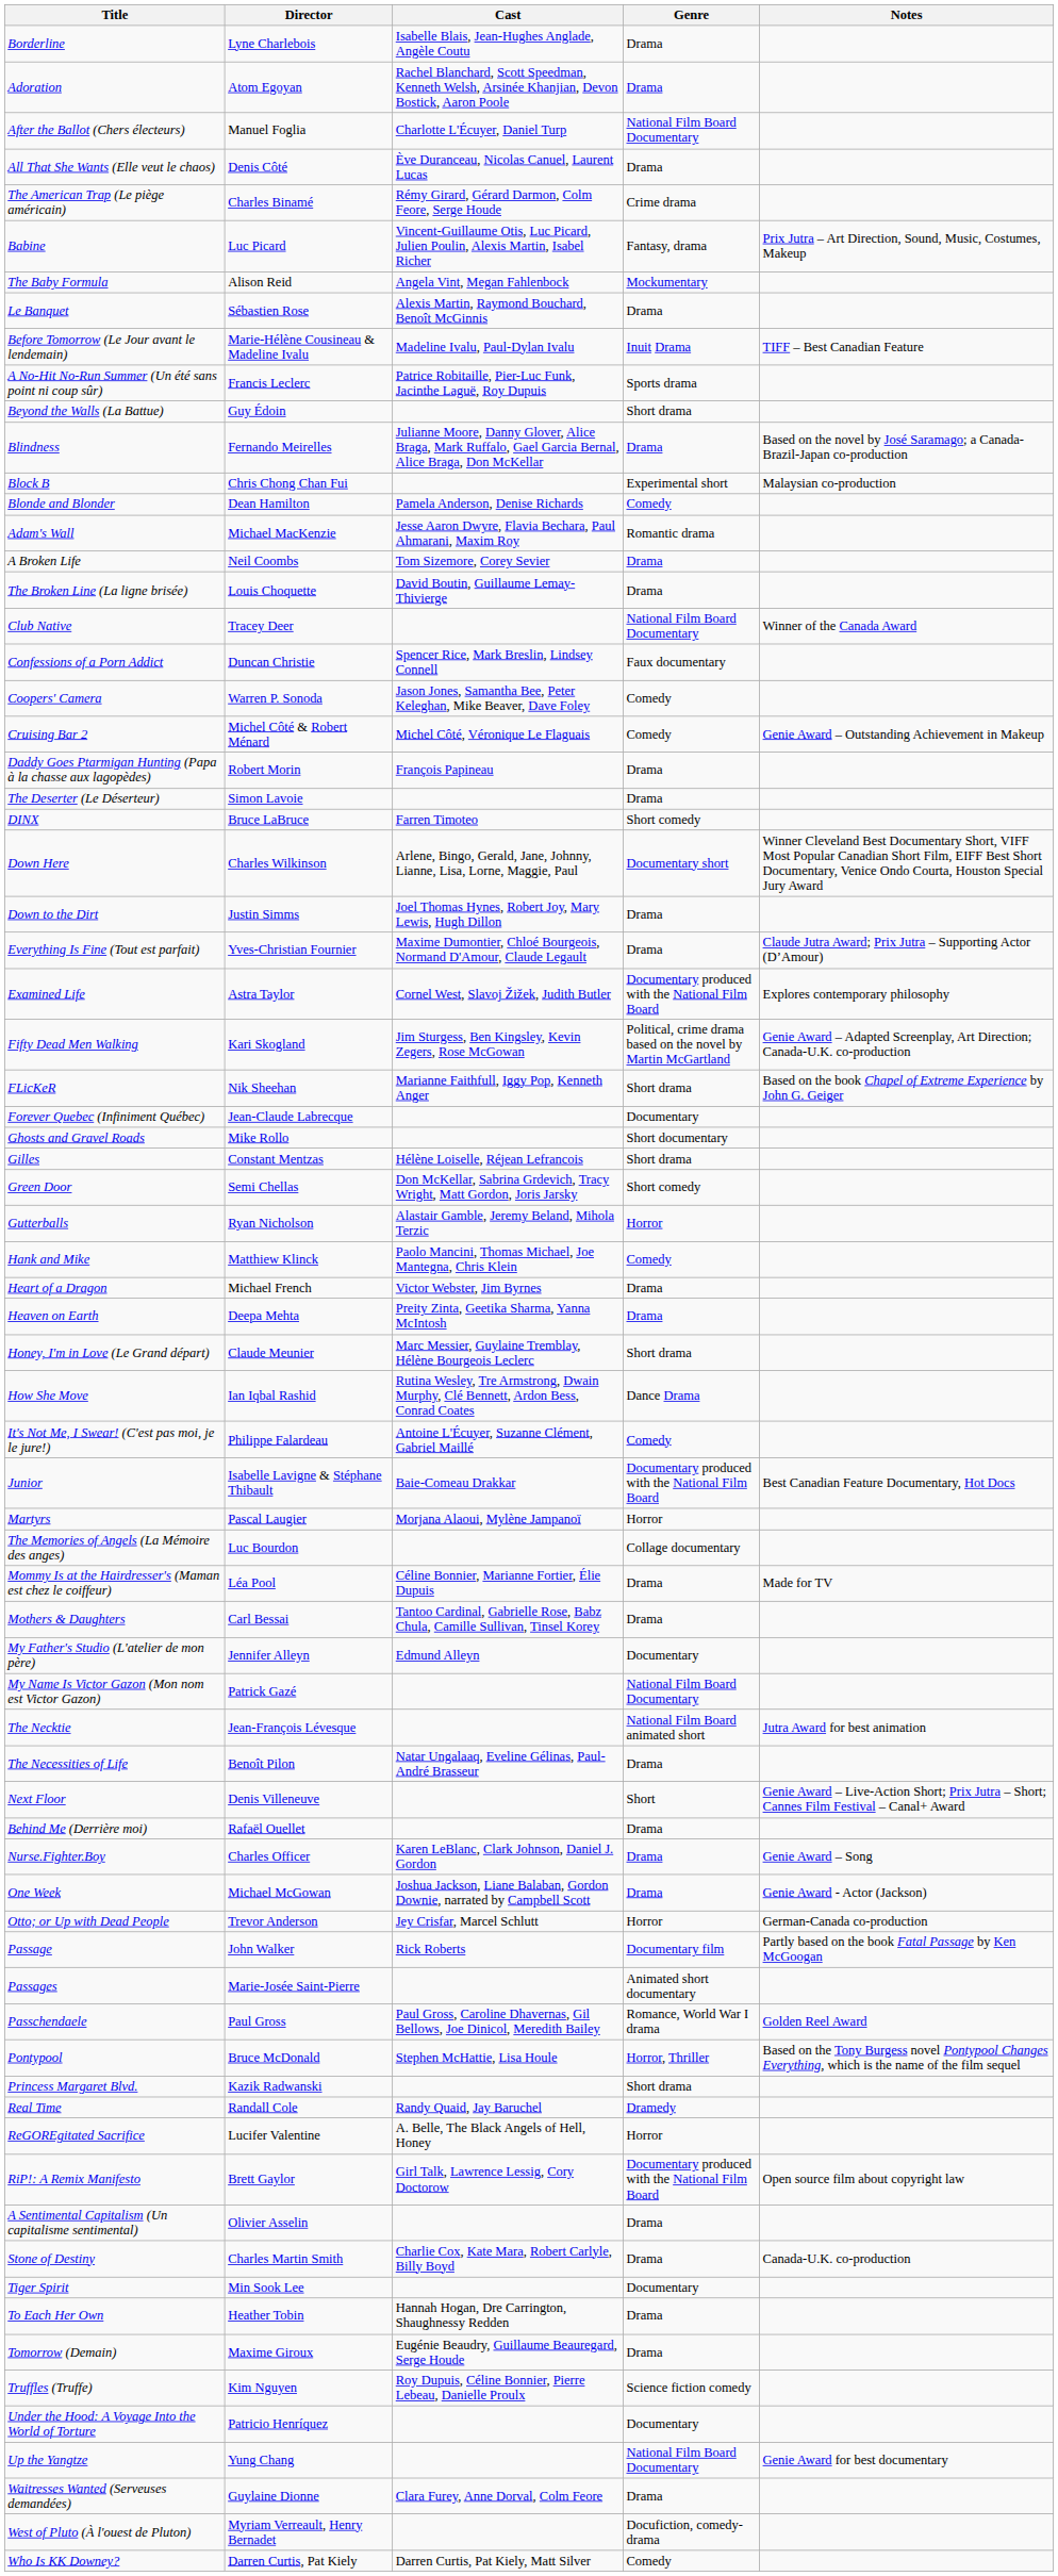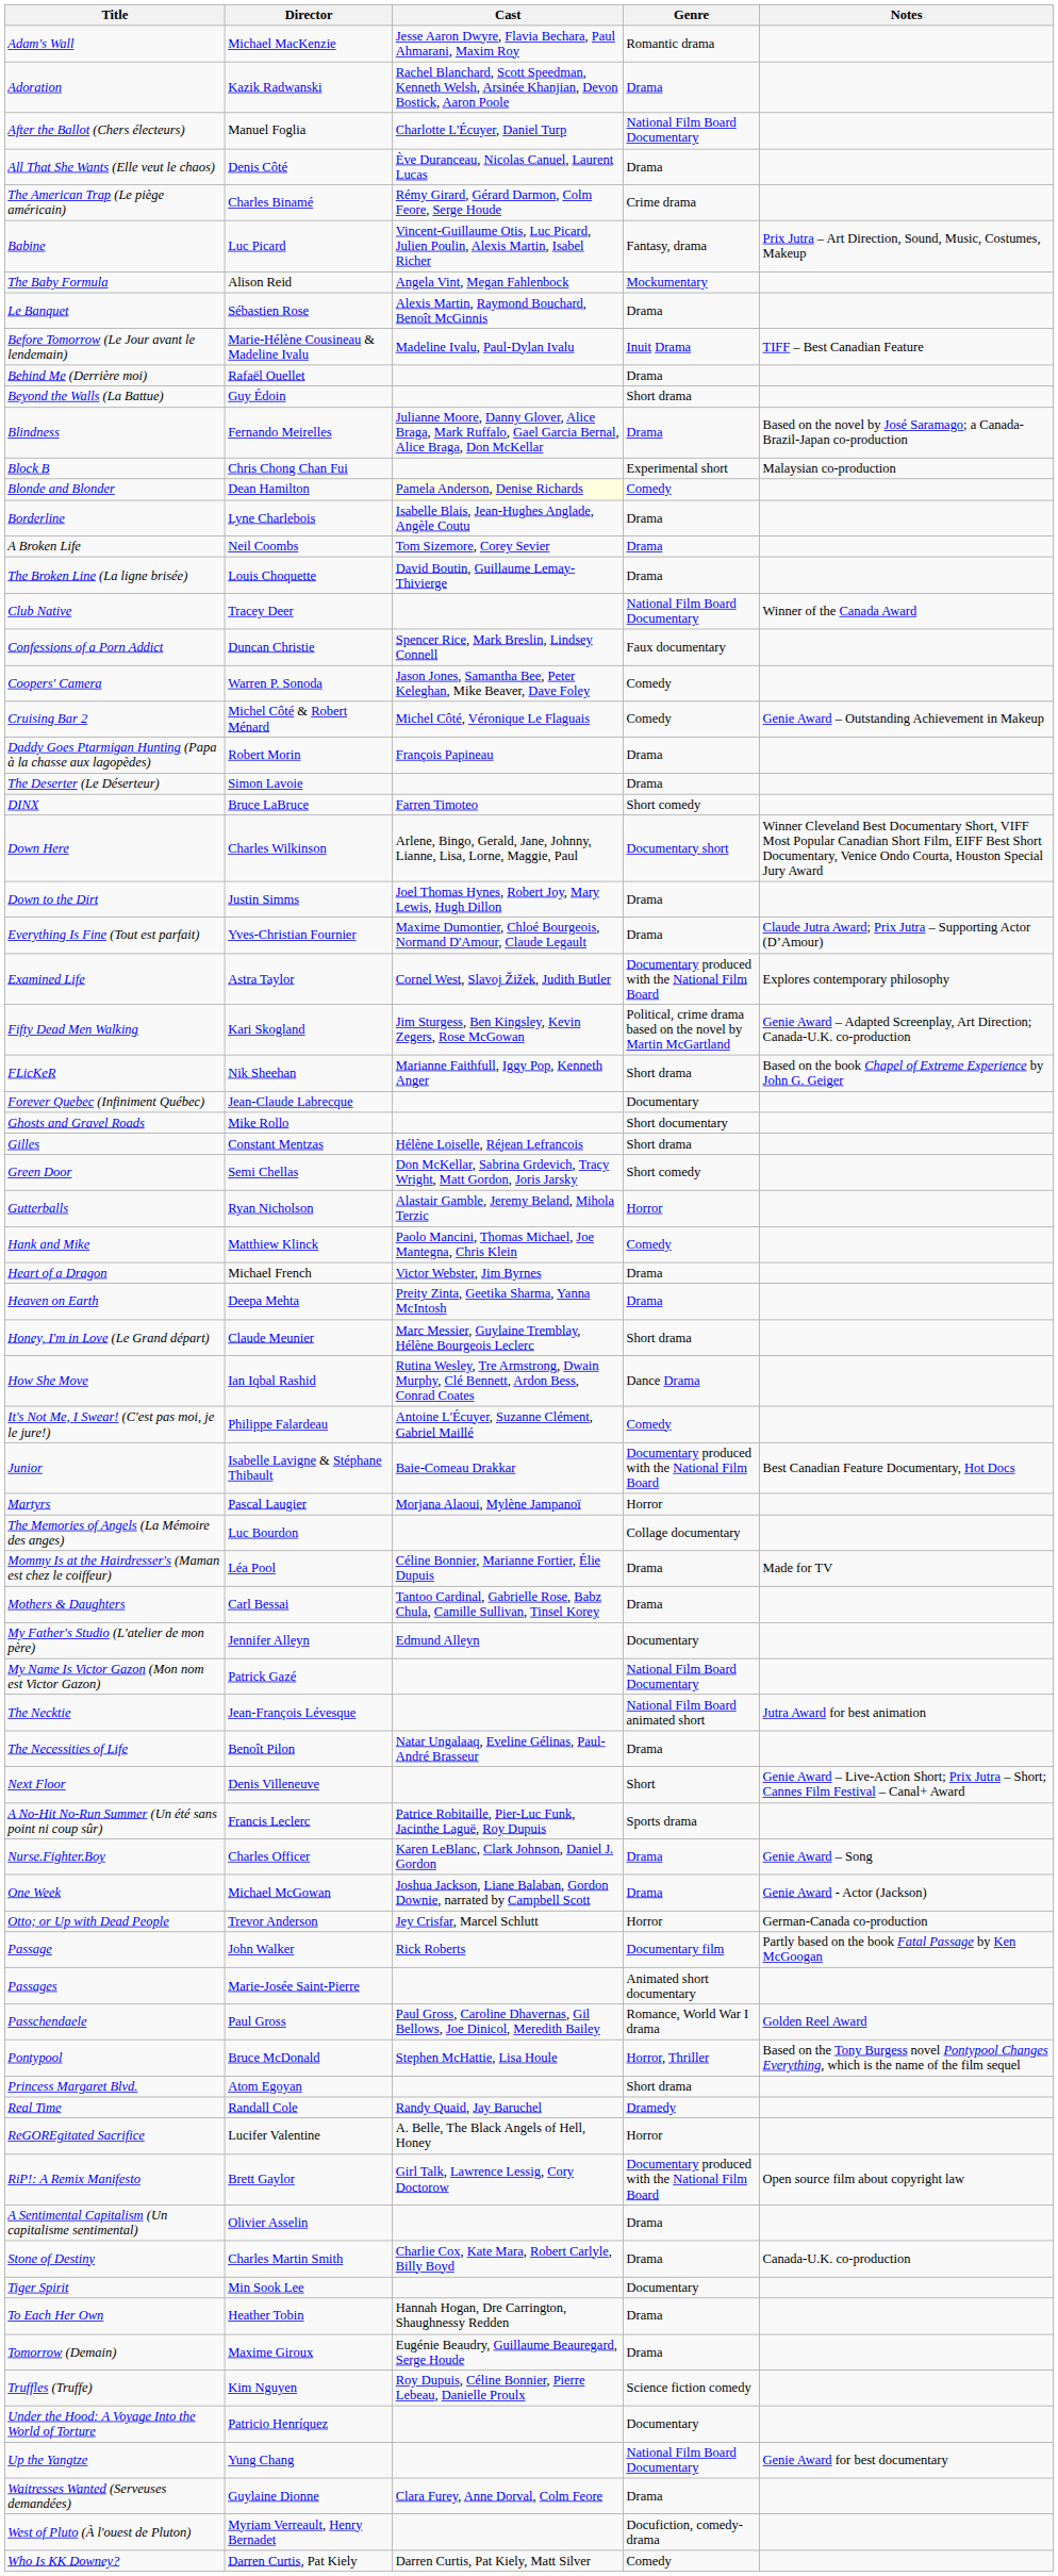rows swapped: Adam's Wall <-> Borderline
Adoration | Director: Atom Egoyan -> Kazik Radwanski
rows swapped: Behind Me (Derrière moi) <-> A No-Hit No-Run Summer (Un été sans point ni coup sûr)
Blonde and Blonder | Cast: no background -> lightyellow background
Princess Margaret Blvd. | Director: Kazik Radwanski -> Atom Egoyan
